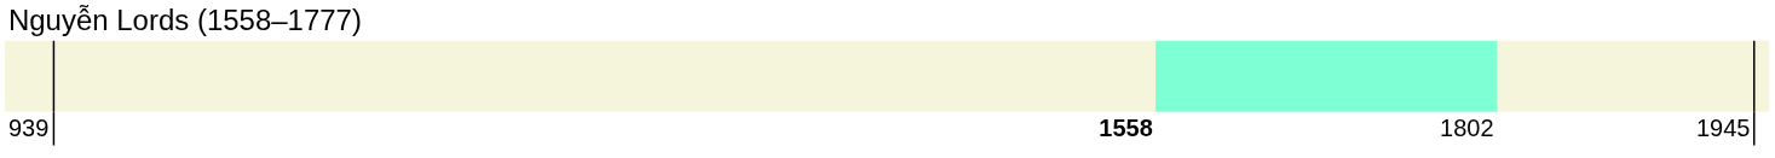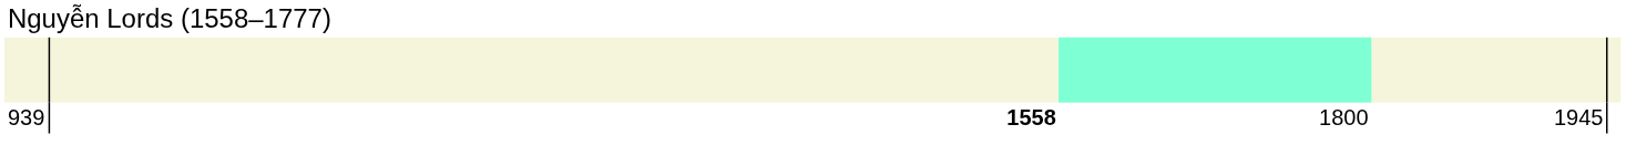939 | column 3: 1802 -> 1800
